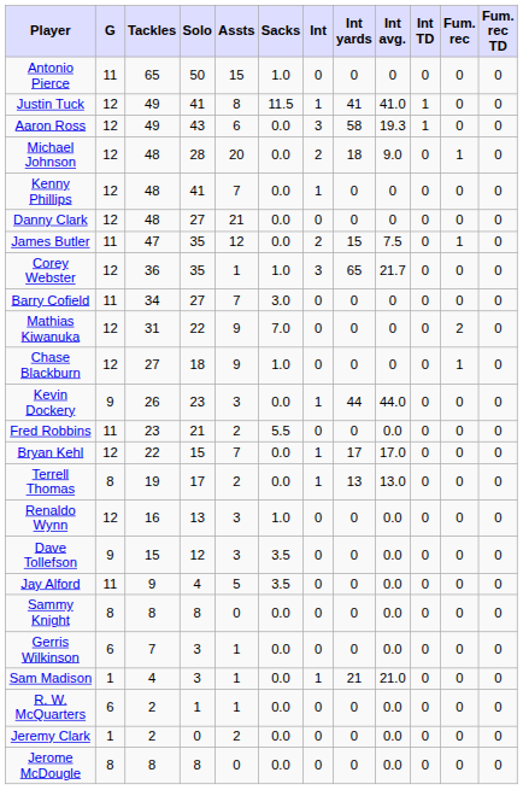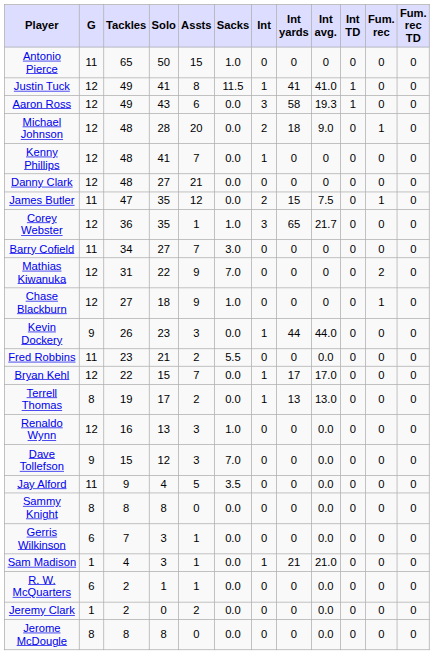Dave Tollefson | Sacks: 3.5 -> 7.0
